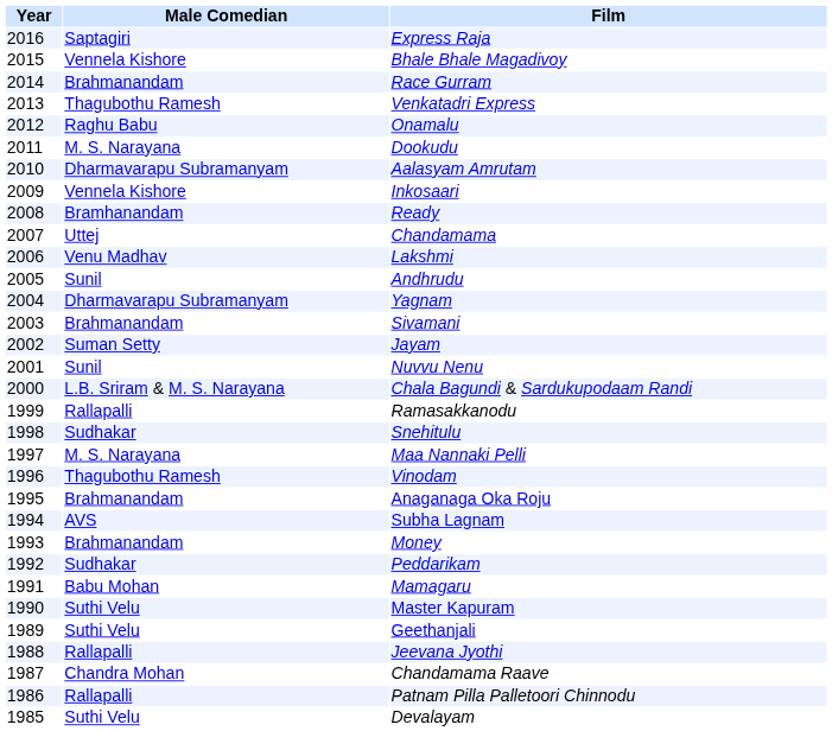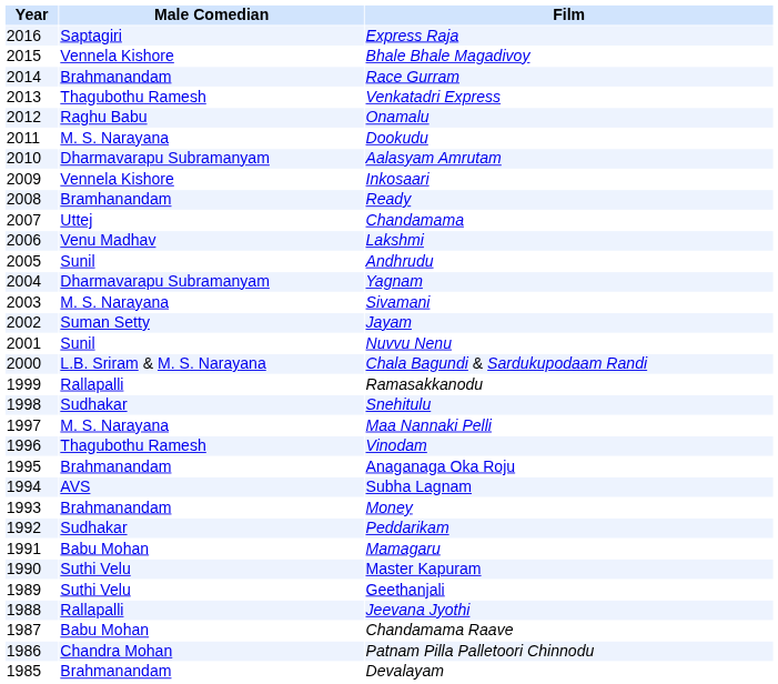Sivamani | Male Comedian: Brahmanandam -> M. S. Narayana
Chandamama Raave | Male Comedian: Chandra Mohan -> Babu Mohan
Patnam Pilla Palletoori Chinnodu | Male Comedian: Rallapalli -> Chandra Mohan
Devalayam | Male Comedian: Suthi Velu -> Brahmanandam
